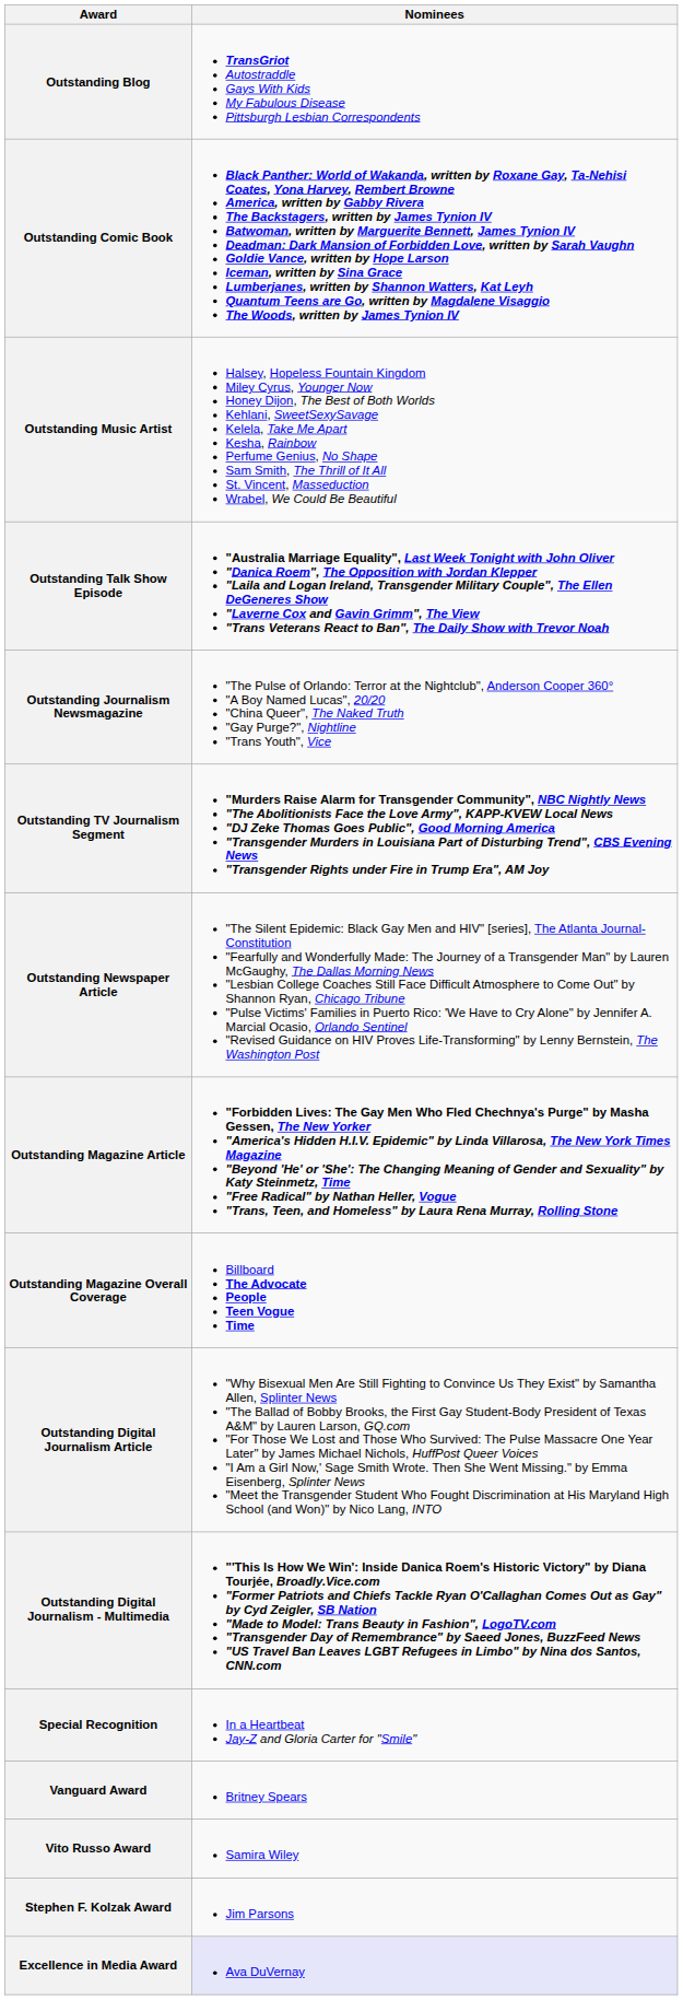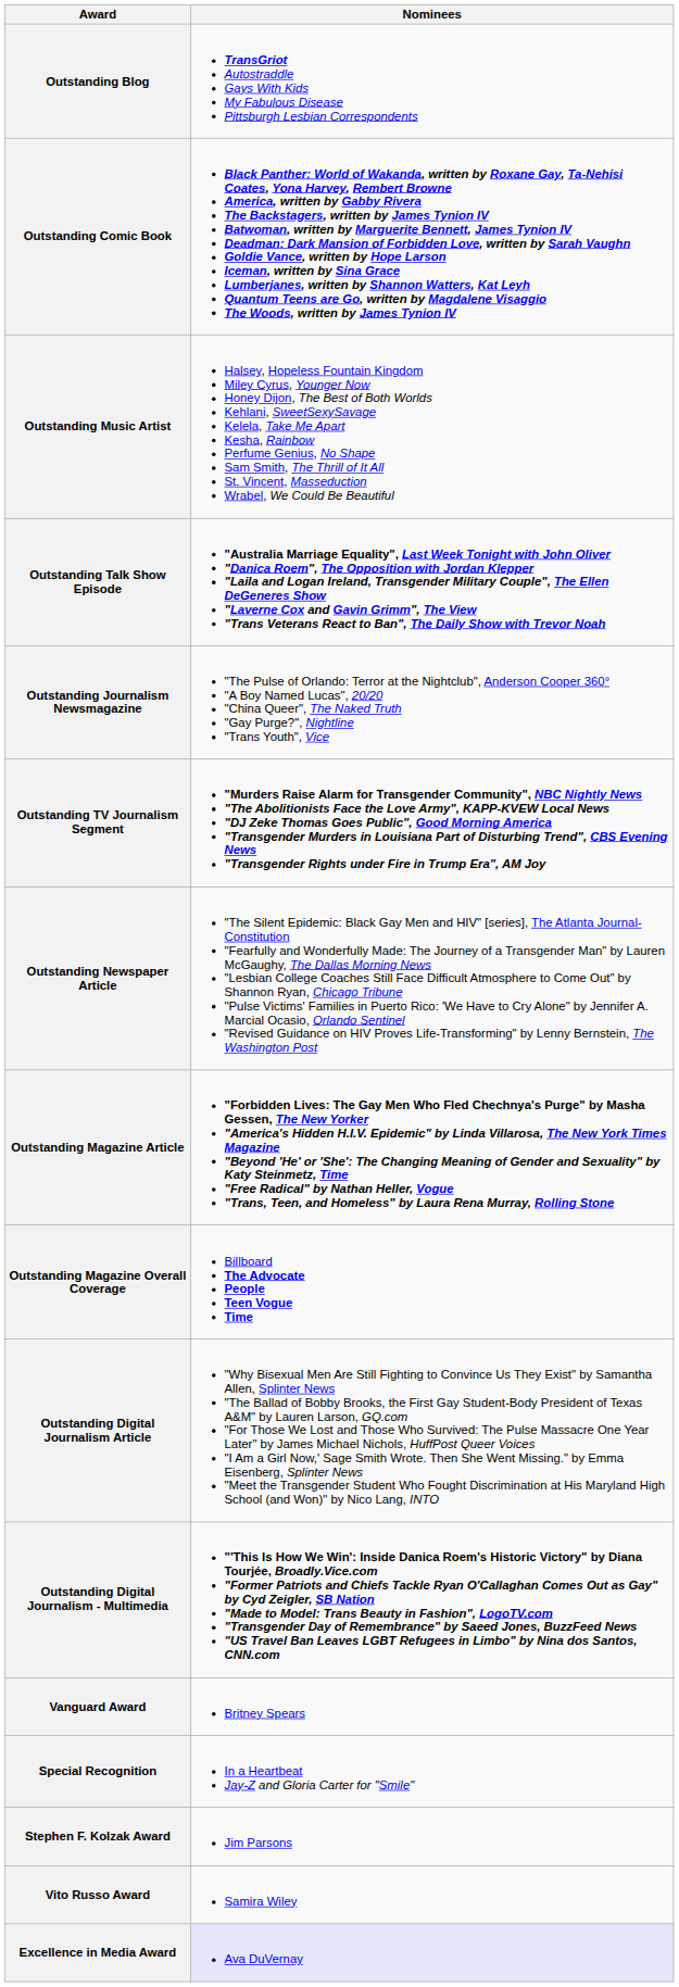rows swapped: Special Recognition <-> Vanguard Award
rows swapped: Stephen F. Kolzak Award <-> Vito Russo Award
